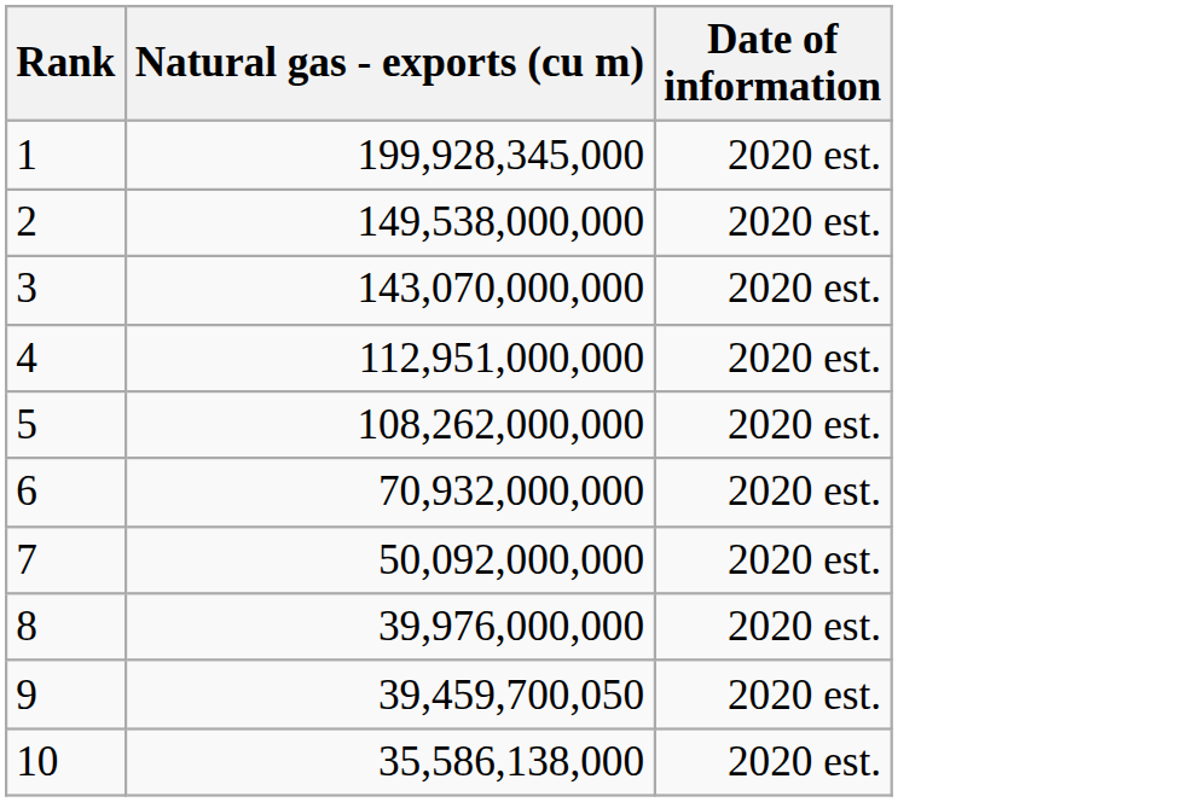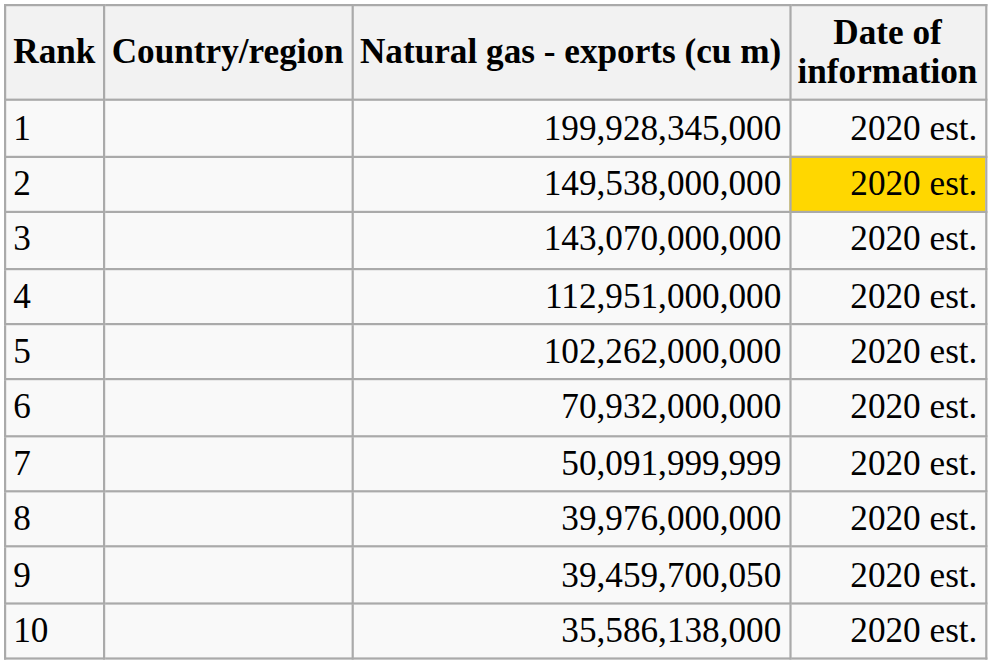+ column: Country/region
2 | Date of information: no background -> gold background
5 | Natural gas - exports (cu m): 108,262,000,000 -> 102,262,000,000
7 | Natural gas - exports (cu m): 50,092,000,000 -> 50,091,999,999
